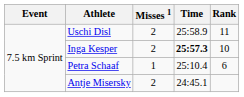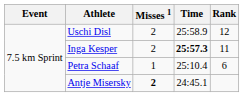Uschi Disl | Rank: 11 -> 12
Inga Kesper | Rank: 10 -> 11
Antje Misersky | Misses 1: normal -> bold
